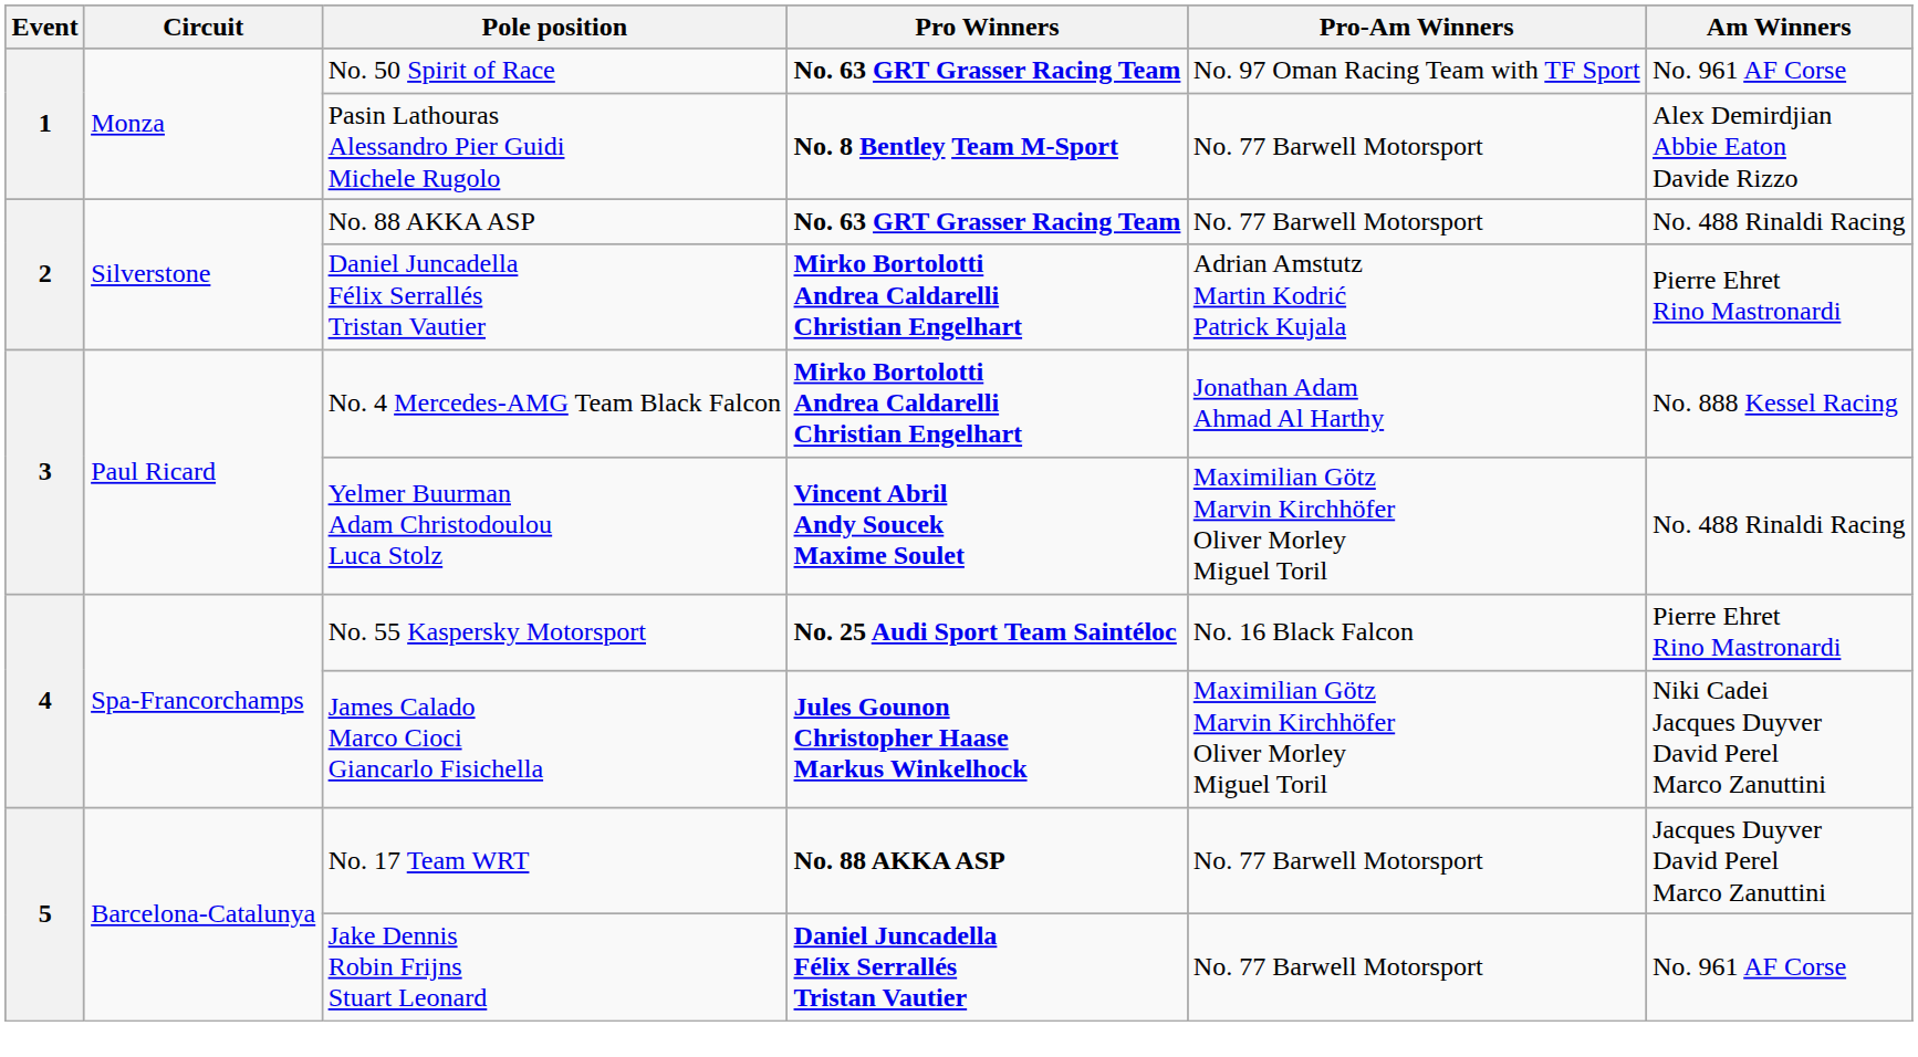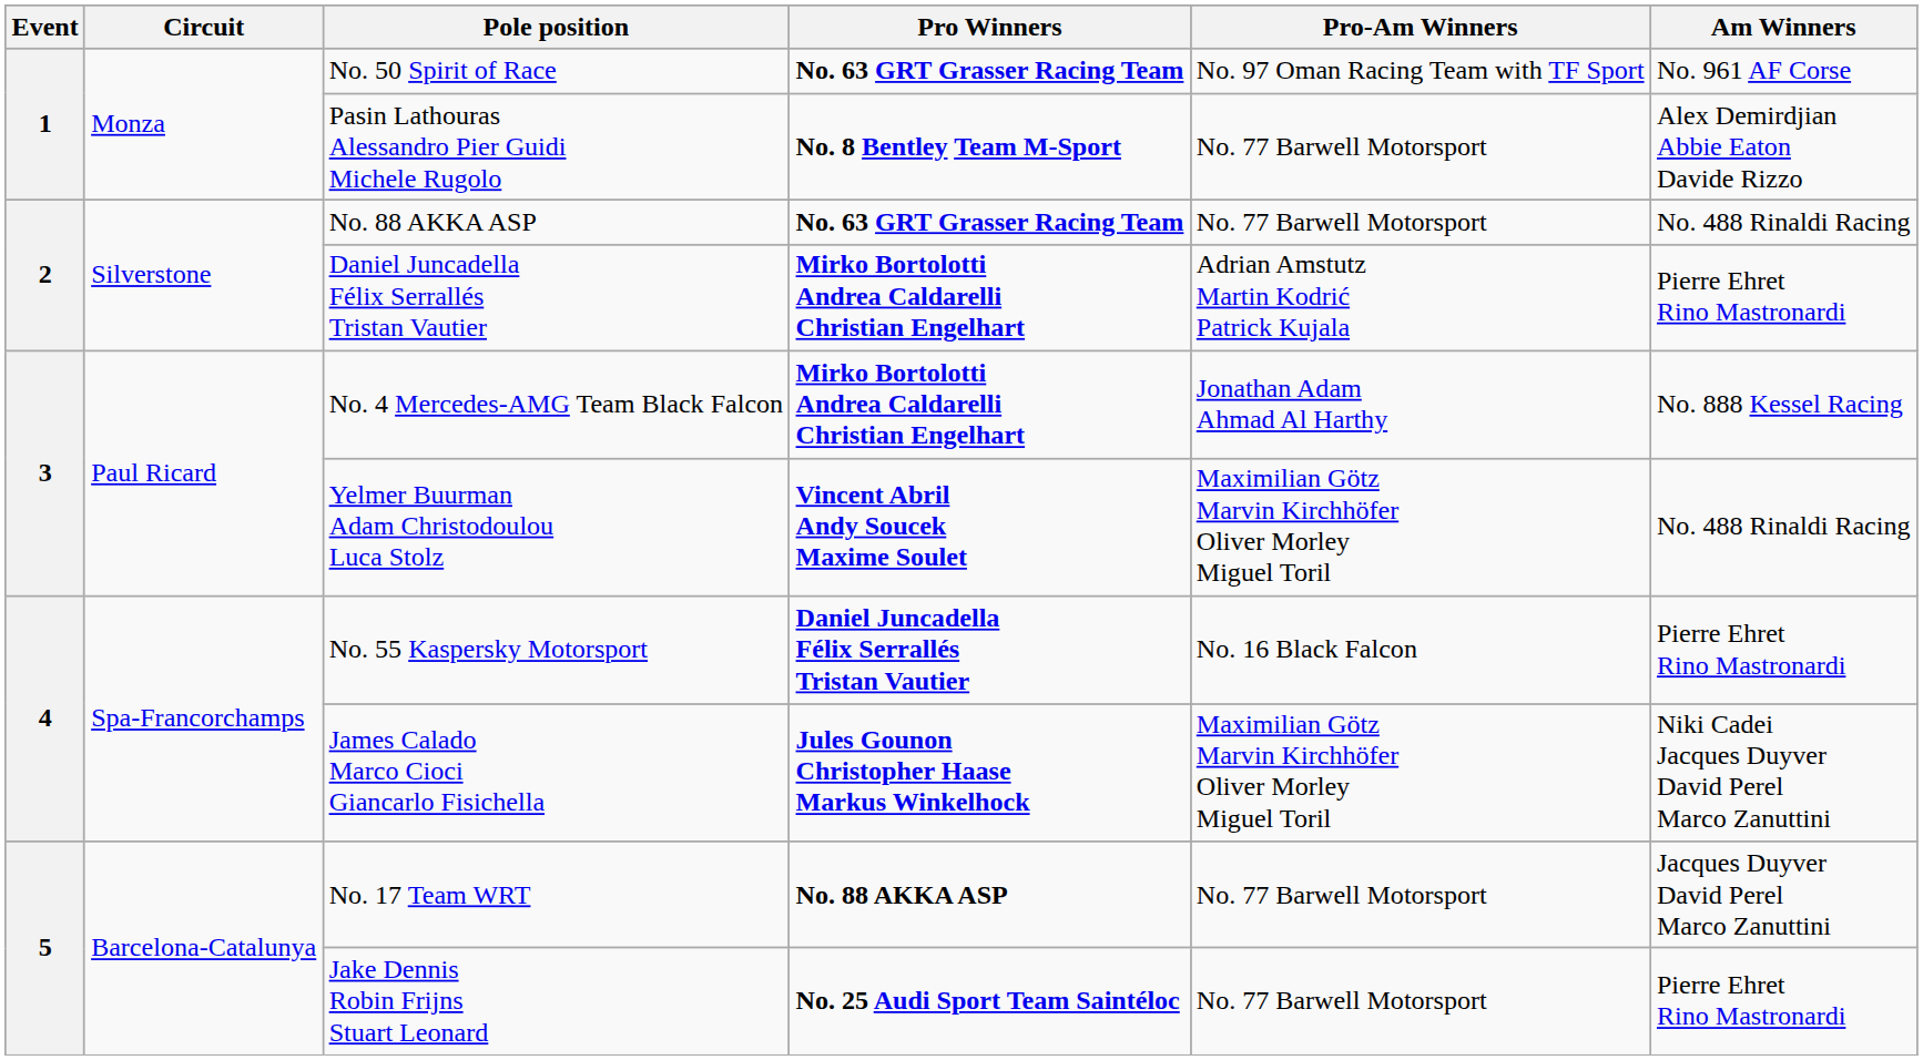No. 55 Kaspersky Motorsport | Pro Winners: No. 25 Audi Sport Team Saintéloc -> Daniel Juncadella Félix Serrallés Tristan Vautier
Jake Dennis Robin Frijns Stuart Leonard | Pro Winners: Daniel Juncadella Félix Serrallés Tristan Vautier -> No. 25 Audi Sport Team Saintéloc
Jake Dennis Robin Frijns Stuart Leonard | Am Winners: No. 961 AF Corse -> Pierre Ehret Rino Mastronardi
